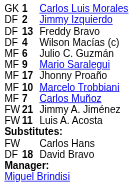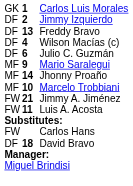Julio C. Guzmán | column 1: MF -> DF
Jhonny Proaño | column 2: 17 -> 14
- row: MF | 7 | Carlos Muñoz
